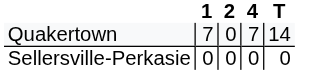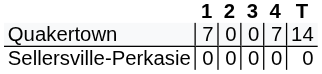+ column: 3 | 0 | 0
